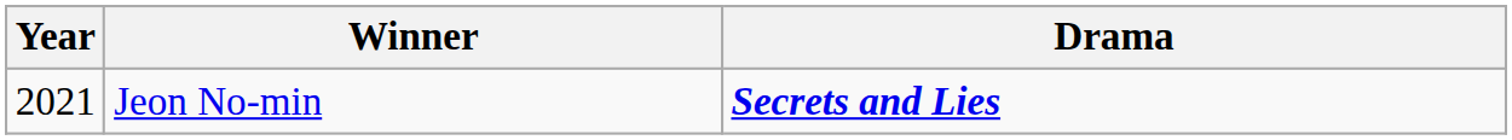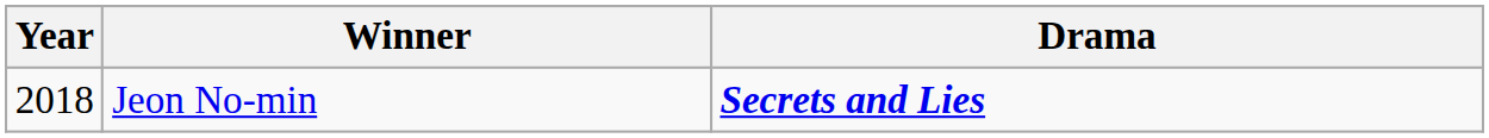Jeon No-min | Year: 2021 -> 2018
